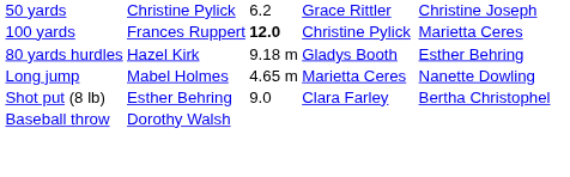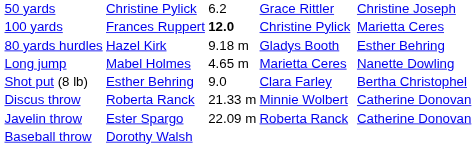+ row: Discus throw | Roberta Ranck | 21.33 m | Minnie Wolbert | Catherine Donovan
+ row: Javelin throw | Ester Spargo | 22.09 m | Roberta Ranck | Catherine Donovan
